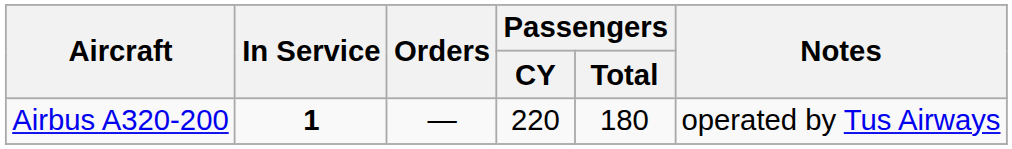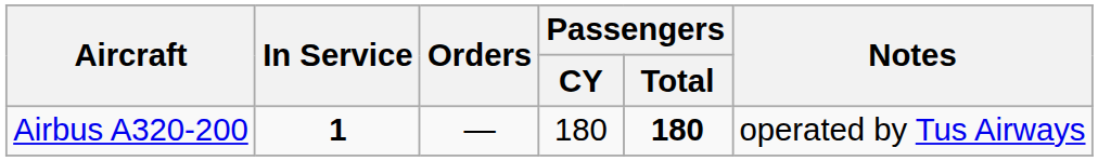Airbus A320-200 | Passengers / CY: 220 -> 180
Airbus A320-200 | Passengers / Total: normal -> bold
